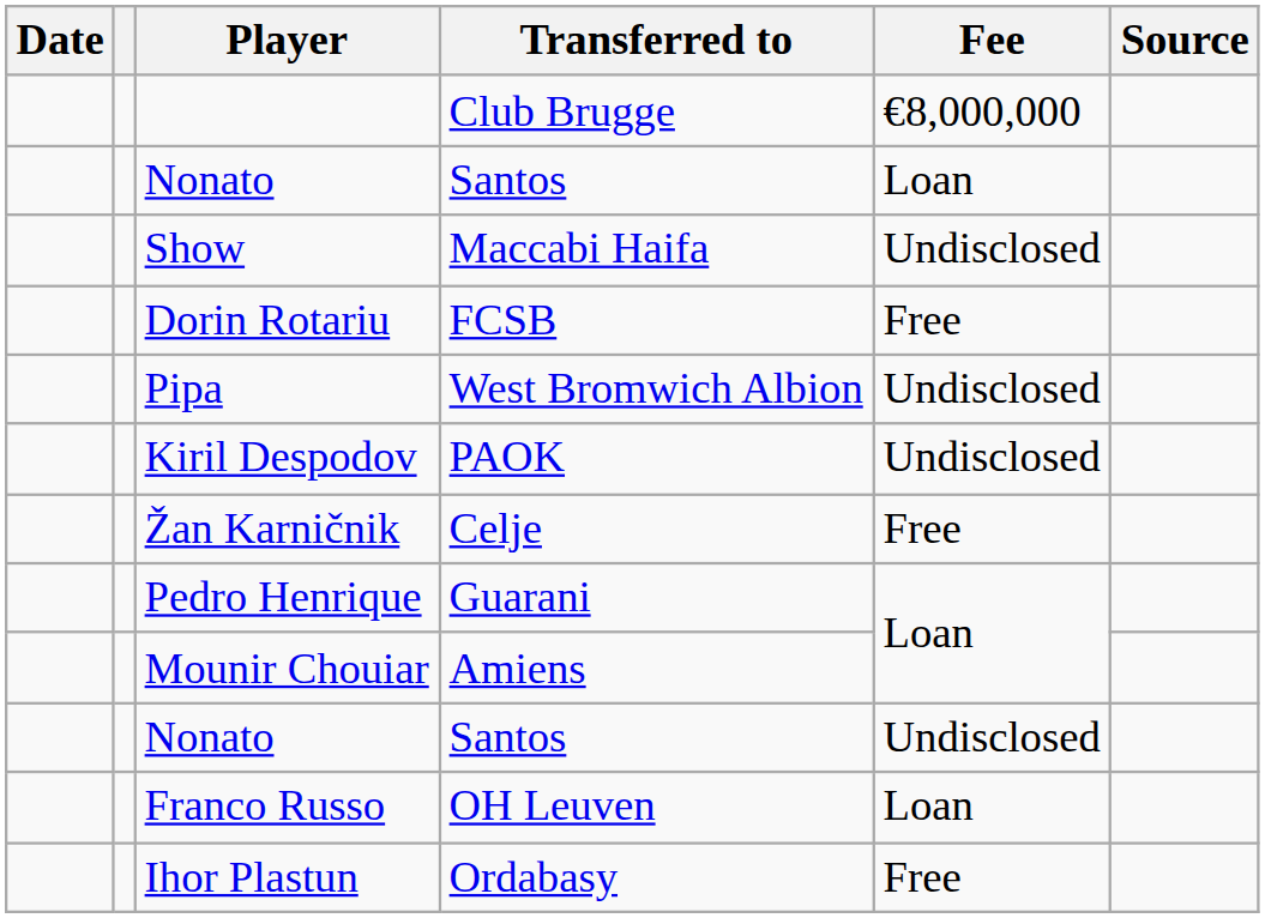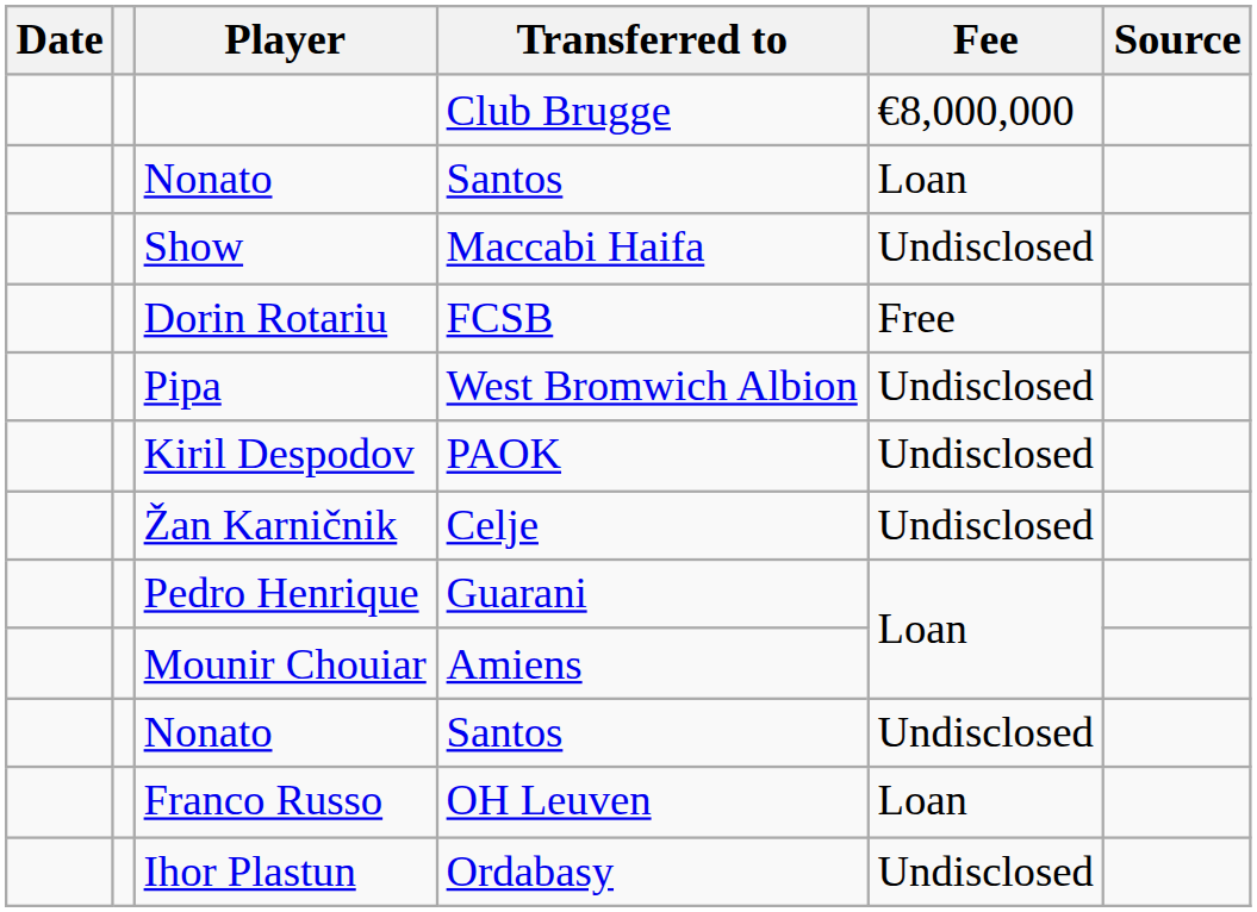Žan Karničnik | Fee: Free -> Undisclosed
Ihor Plastun | Fee: Free -> Undisclosed
